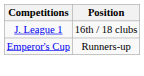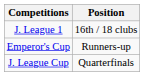+ row: J. League Cup | Quarterfinals
